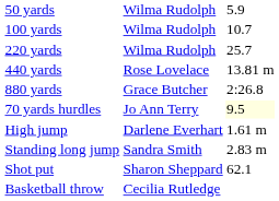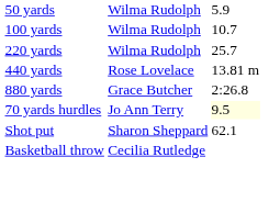- row: High jump | Darlene Everhart | 1.61 m
- row: Standing long jump | Sandra Smith | 2.83 m
